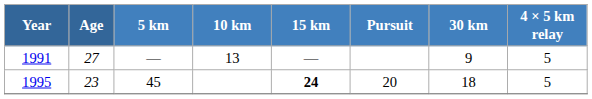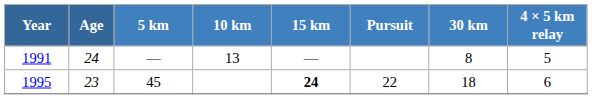1991 | Age: 27 -> 24
1991 | 30 km: 9 -> 8
1995 | Pursuit: 20 -> 22
1995 | 4 × 5 km relay: 5 -> 6
